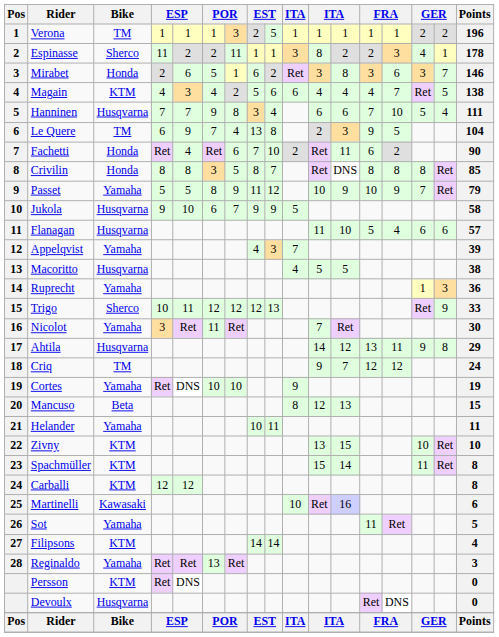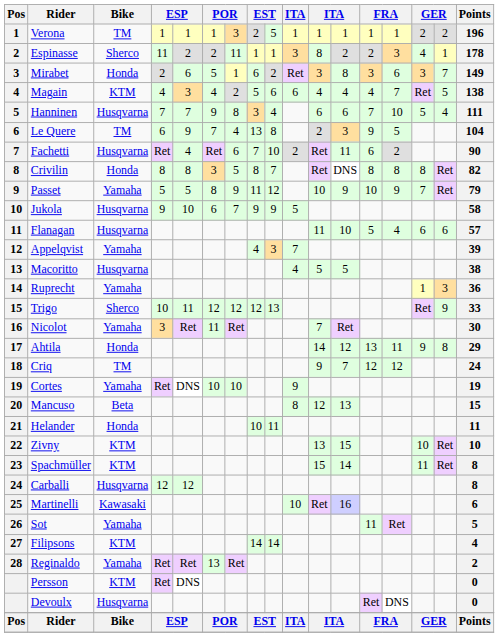Mirabet | Points: 146 -> 149
Fachetti | Bike: Honda -> Husqvarna
Crivilin | Points: 85 -> 82
Ahtila | Bike: Husqvarna -> Honda
Helander | Bike: Yamaha -> Honda
Carballi | Bike: KTM -> Husqvarna
Reginaldo | Points: 3 -> 2
